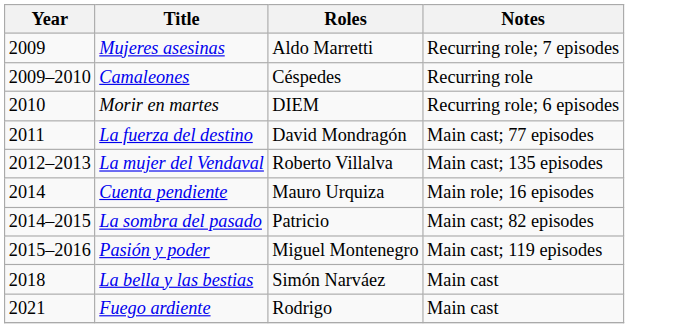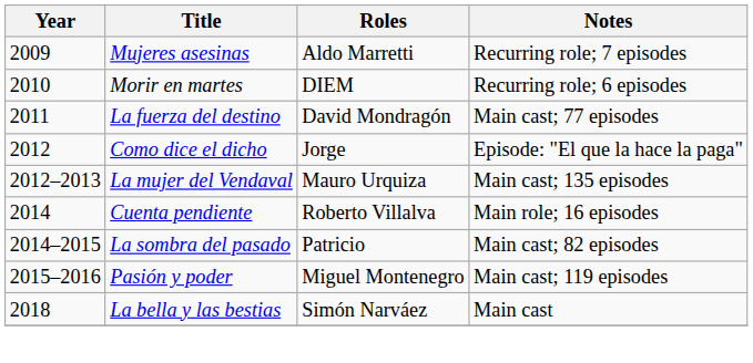- row: 2009–2010 | Camaleones | Céspedes | Recurring role
+ row: 2012 | Como dice el dicho | Jorge | Episode: "El que la hace la paga"
La mujer del Vendaval | Roles: Roberto Villalva -> Mauro Urquiza
Cuenta pendiente | Roles: Mauro Urquiza -> Roberto Villalva
- row: 2021 | Fuego ardiente | Rodrigo | Main cast
